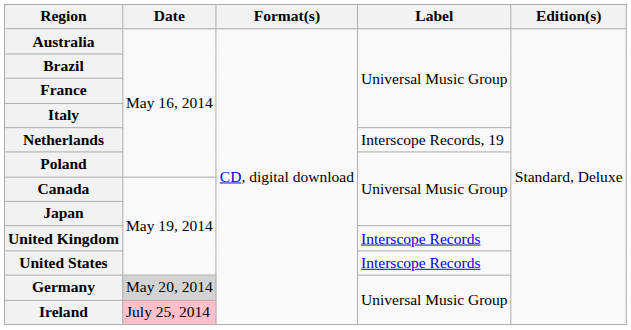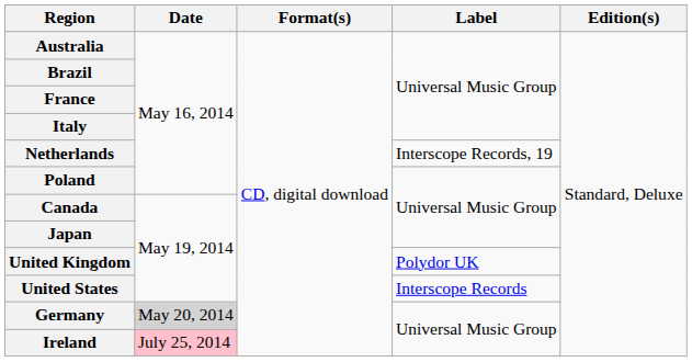United Kingdom | Label: Interscope Records -> Polydor UK
